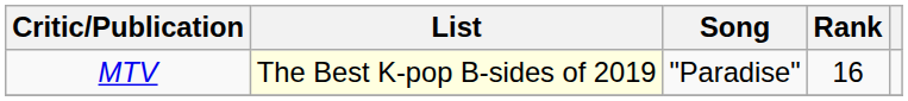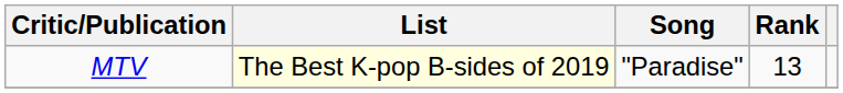MTV | Rank: 16 -> 13
